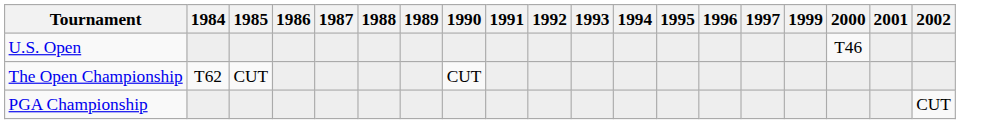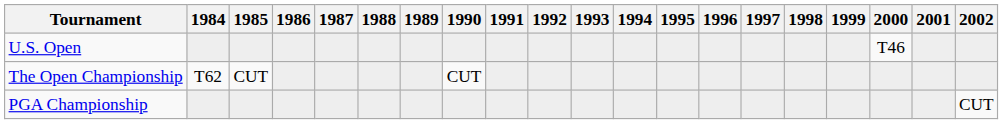+ column: 1998
